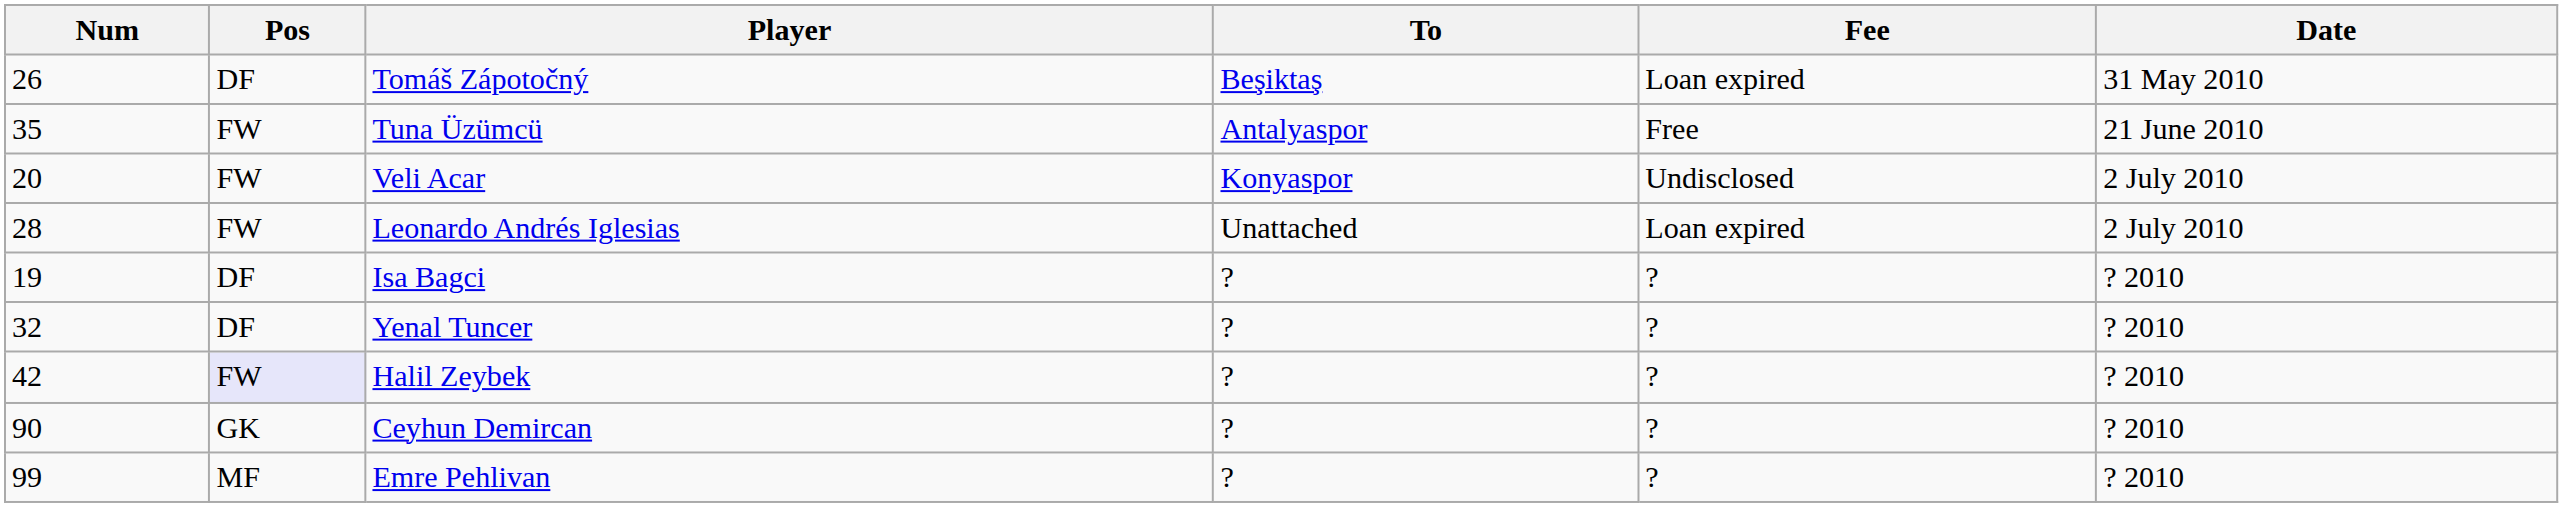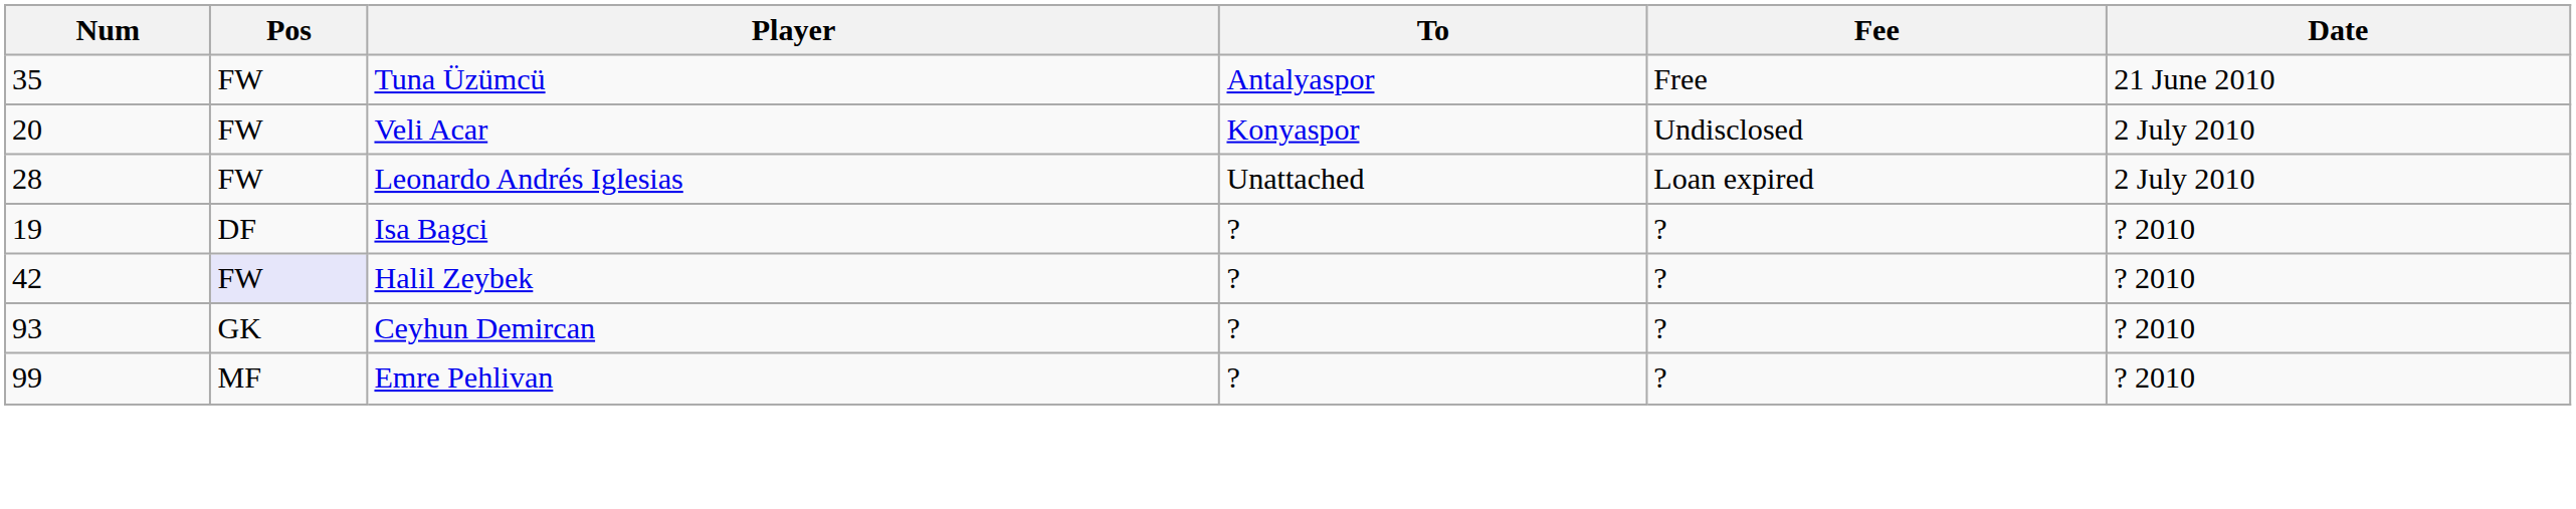- row: 26 | DF | Tomáš Zápotočný | Beşiktaş | Loan expired | 31 May 2010
- row: 32 | DF | Yenal Tuncer | ? | ? | ? 2010
Ceyhun Demircan | Num: 90 -> 93
